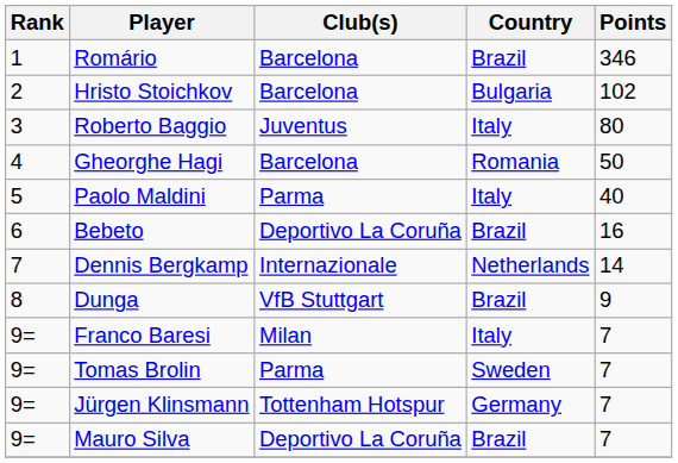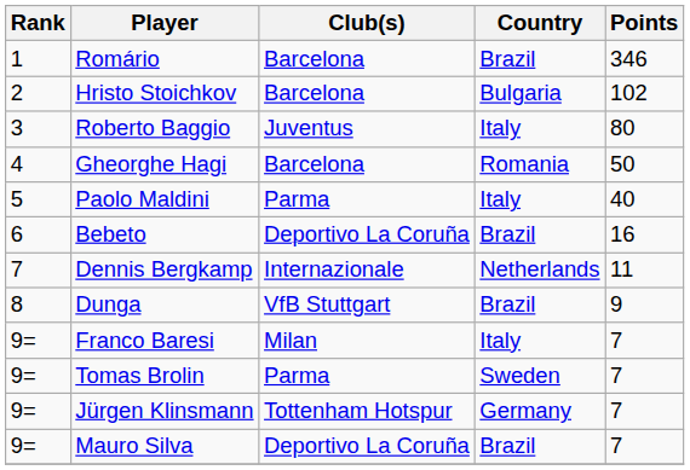Dennis Bergkamp | Points: 14 -> 11
